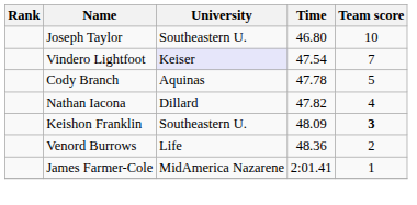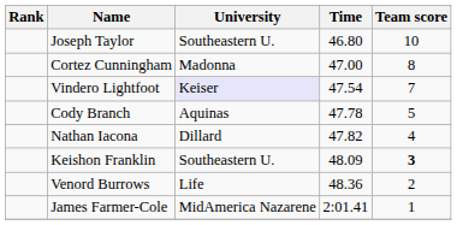+ row: Cortez Cunningham | Madonna | 47.00 | 8
